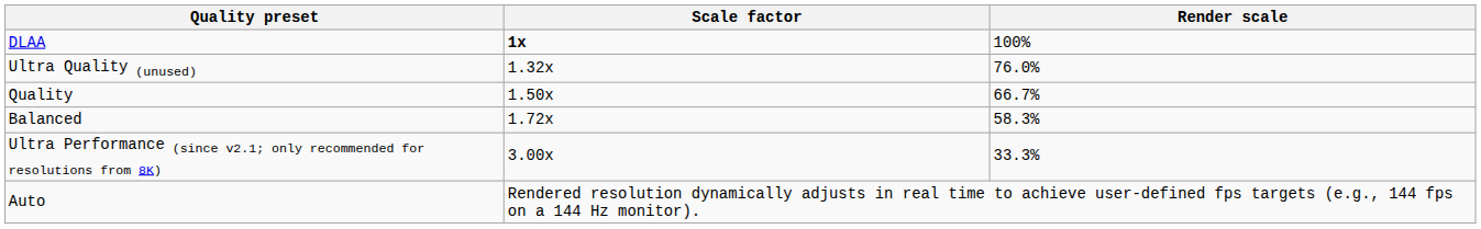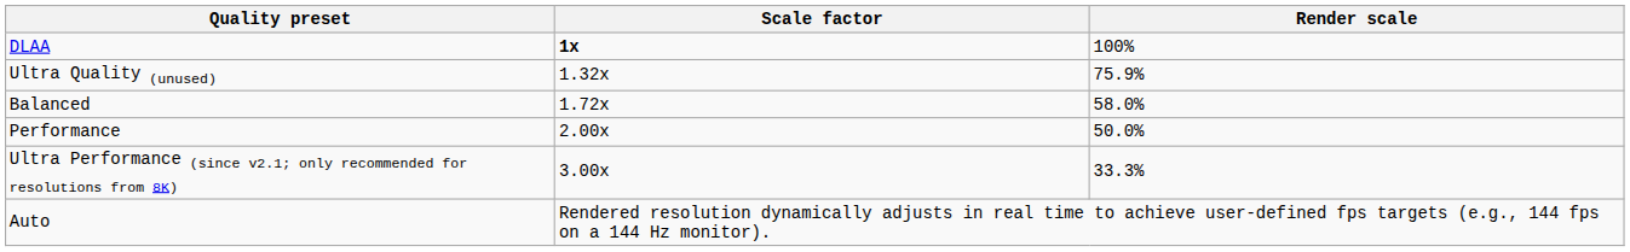Ultra Quality (unused) | Render scale: 76.0% -> 75.9%
- row: Quality | 1.50x | 66.7%
Balanced | Render scale: 58.3% -> 58.0%
+ row: Performance | 2.00x | 50.0%
